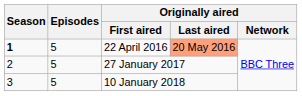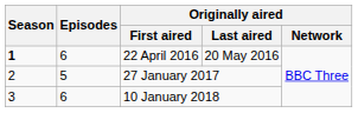22 April 2016 | Episodes: 5 -> 6
22 April 2016 | Originally aired / Last aired: lightsalmon background -> no background
10 January 2018 | Episodes: 5 -> 6
